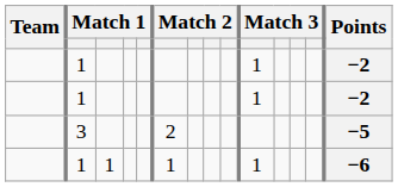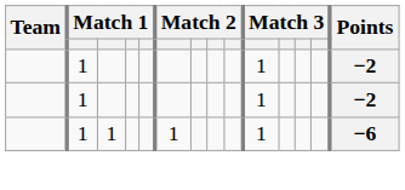- row: 3 | 2 | −5
